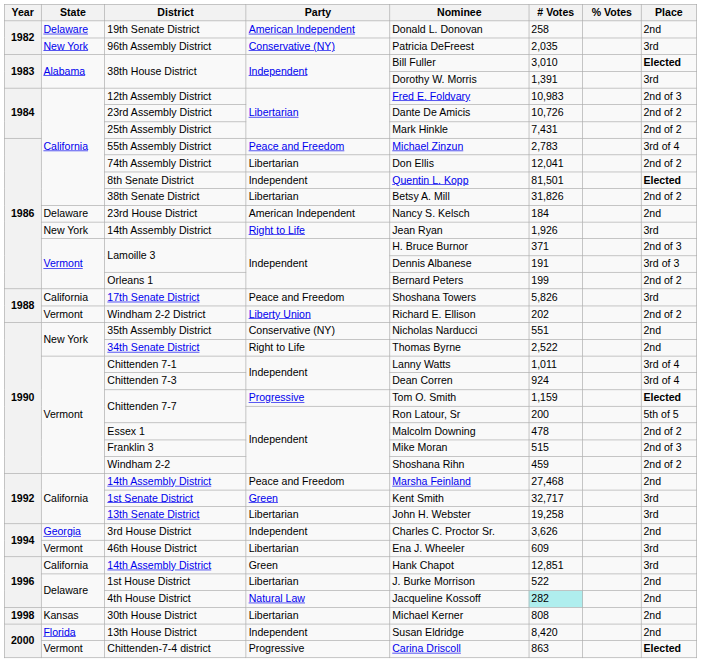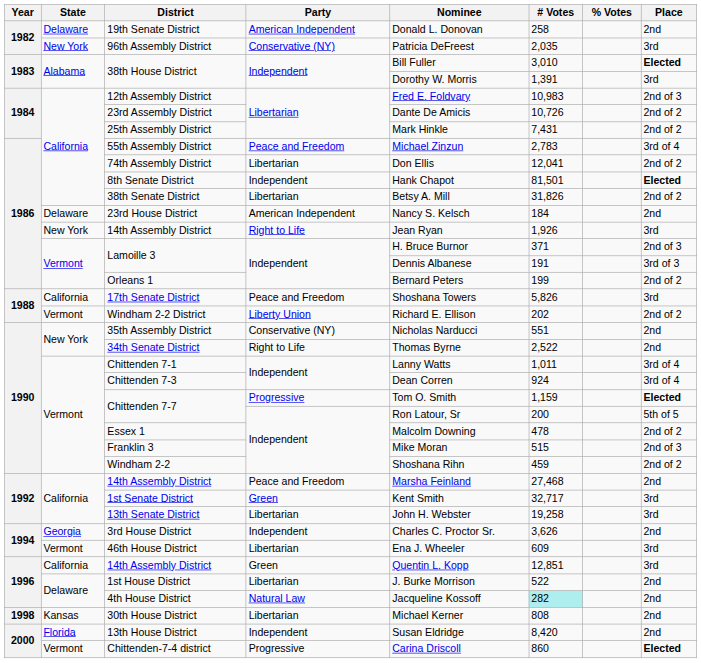8th Senate District | Nominee: Quentin L. Kopp -> Hank Chapot
14th Assembly District / Green | Nominee: Hank Chapot -> Quentin L. Kopp
Chittenden-7-4 district | # Votes: 863 -> 860
